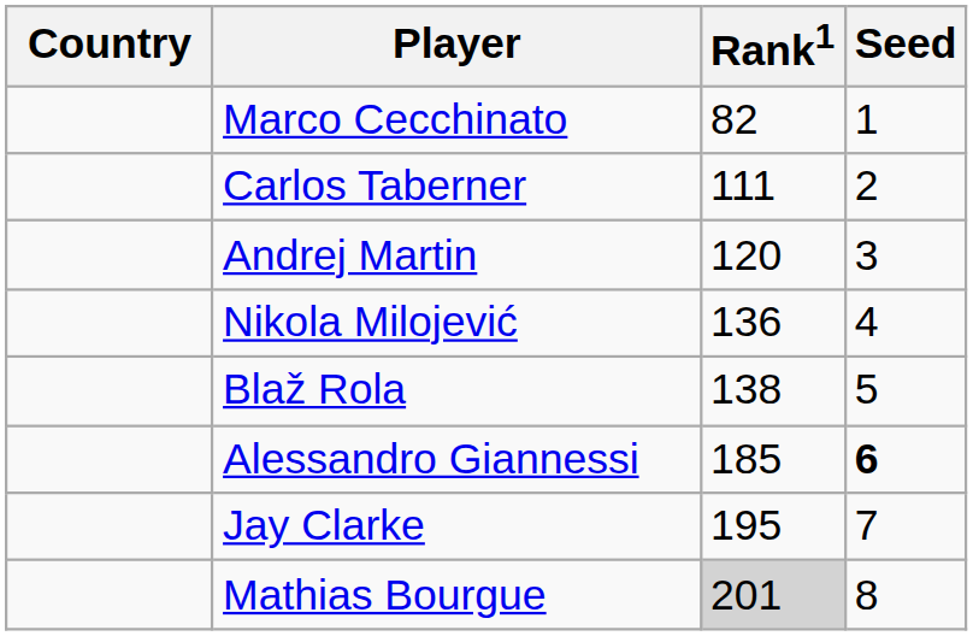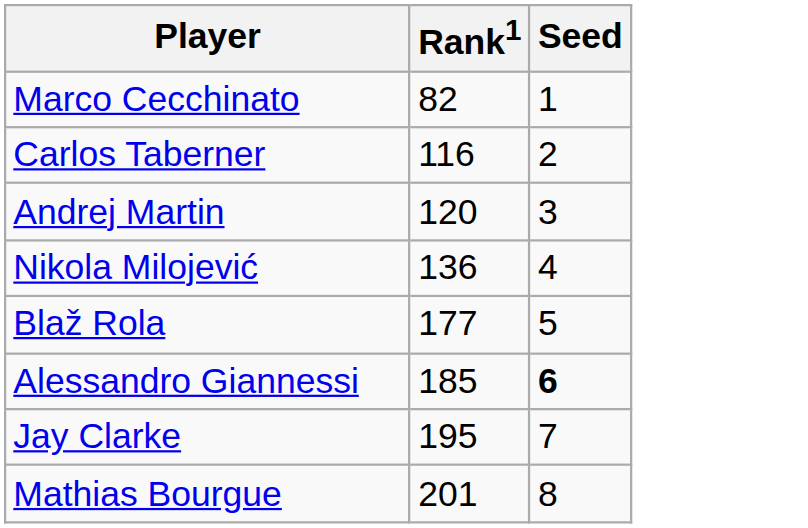- column: Country
Carlos Taberner | Rank1: 111 -> 116
Blaž Rola | Rank1: 138 -> 177
Mathias Bourgue | Rank1: lightgrey background -> no background
